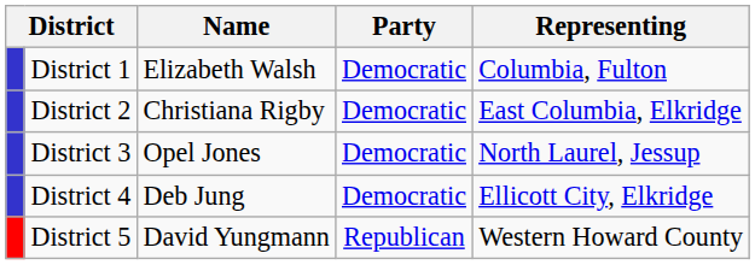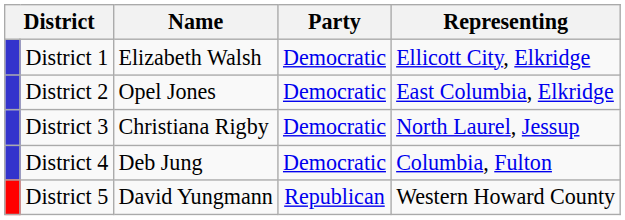District 1 | Representing: Columbia, Fulton -> Ellicott City, Elkridge
District 2 | Name: Christiana Rigby -> Opel Jones
District 3 | Name: Opel Jones -> Christiana Rigby
District 4 | Representing: Ellicott City, Elkridge -> Columbia, Fulton
